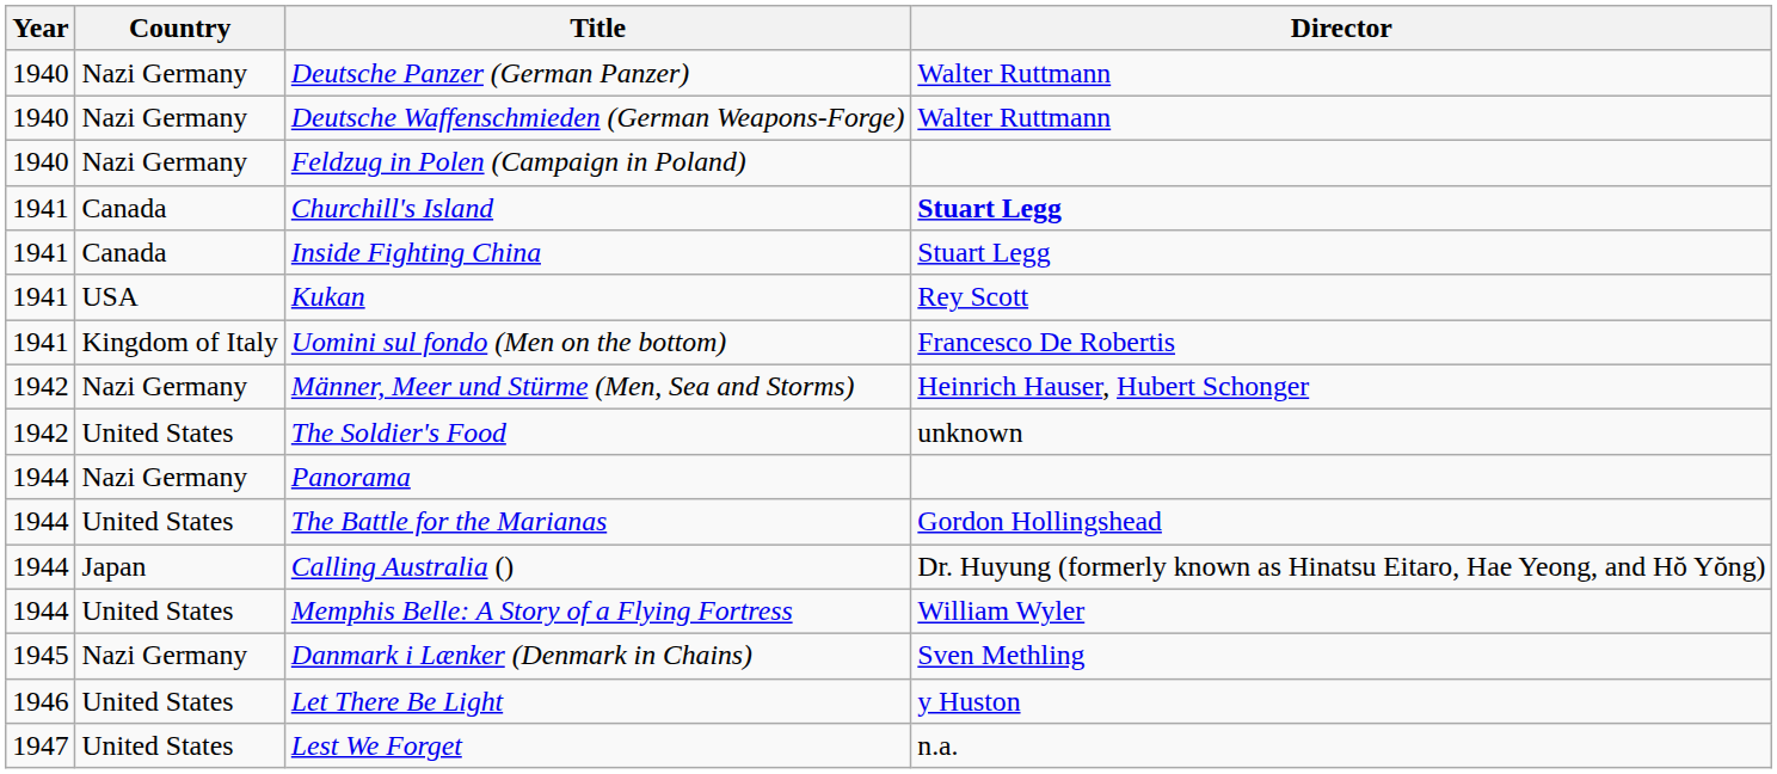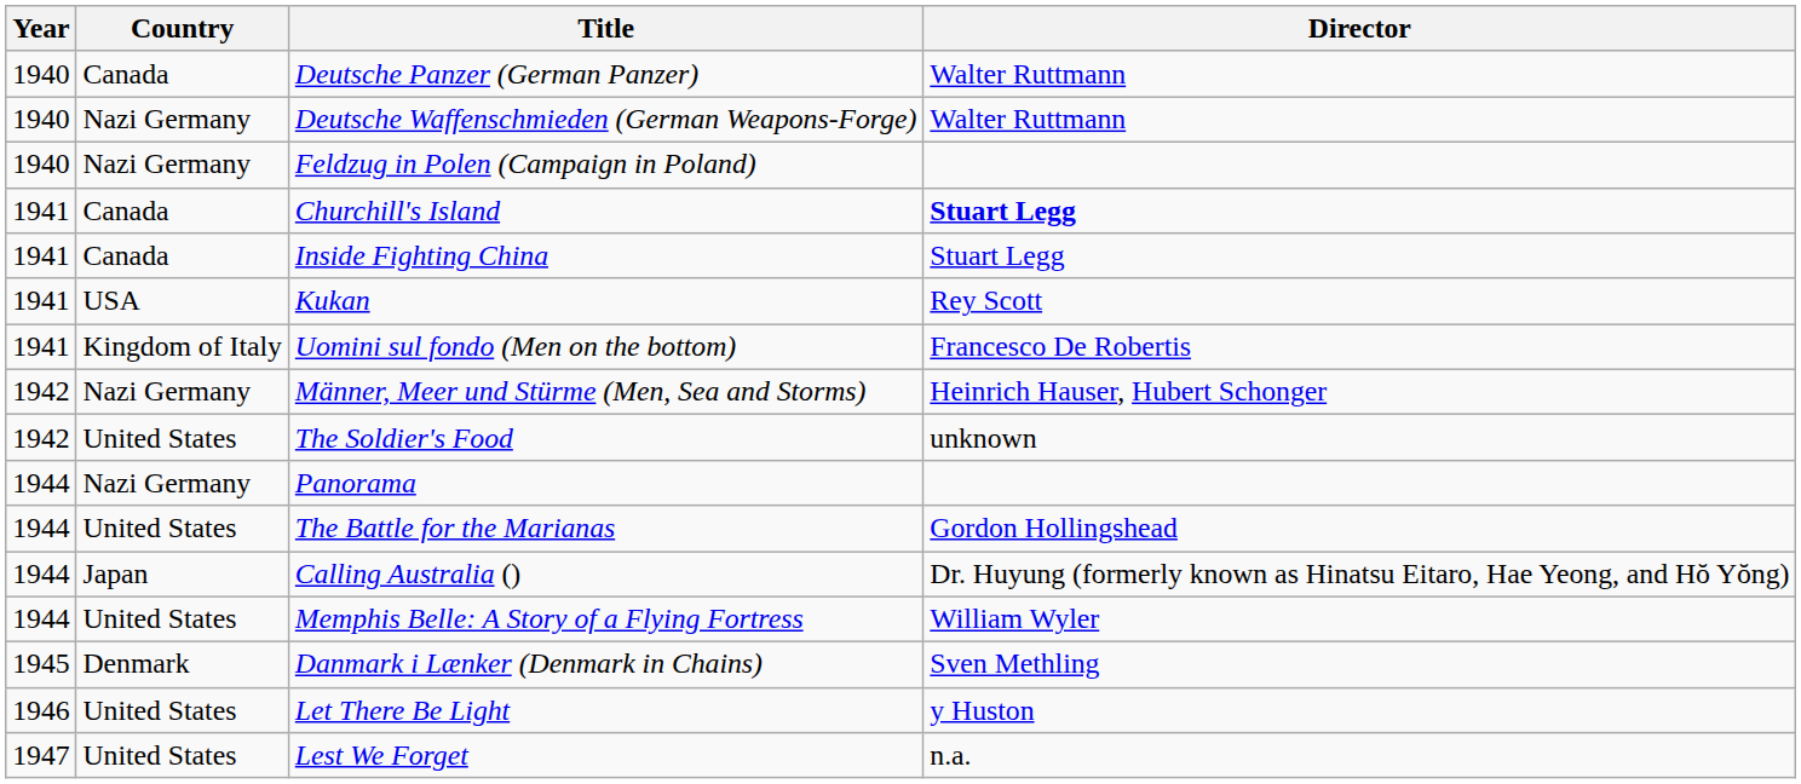Deutsche Panzer (German Panzer) | Country: Nazi Germany -> Canada
Danmark i Lænker (Denmark in Chains) | Country: Nazi Germany -> Denmark
